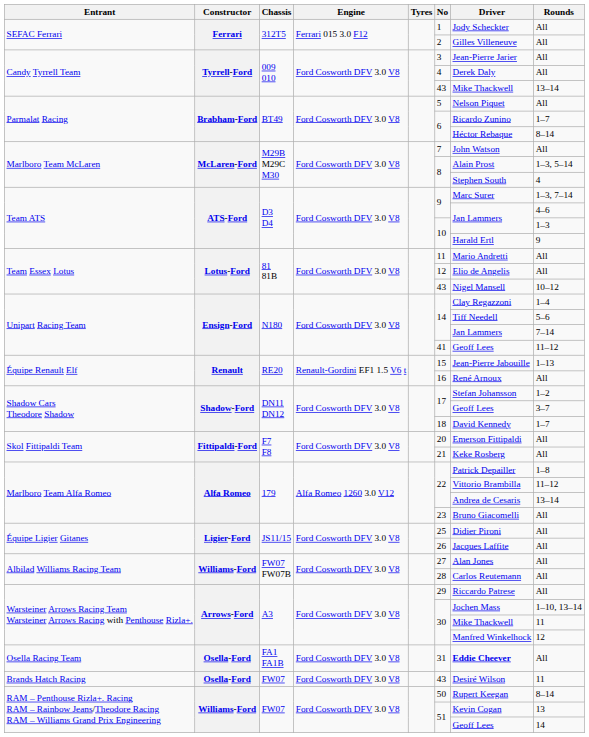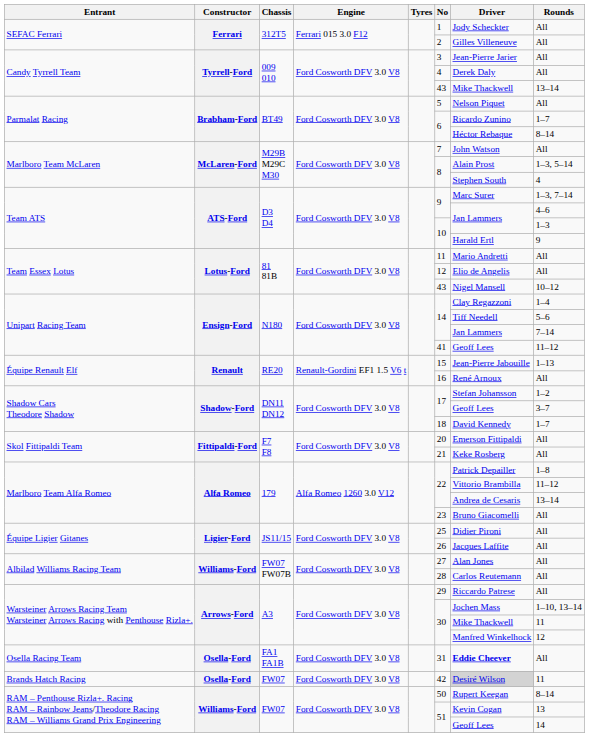Brands Hatch Racing | No: 43 -> 42
Brands Hatch Racing | Driver: no background -> lightgrey background
